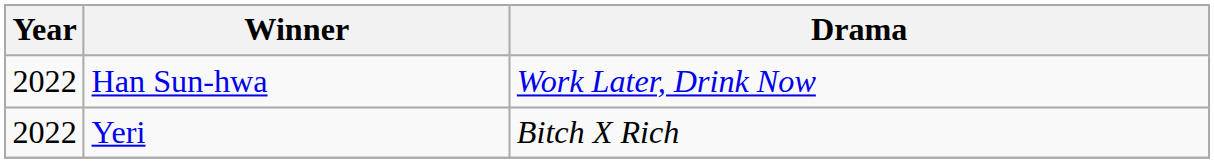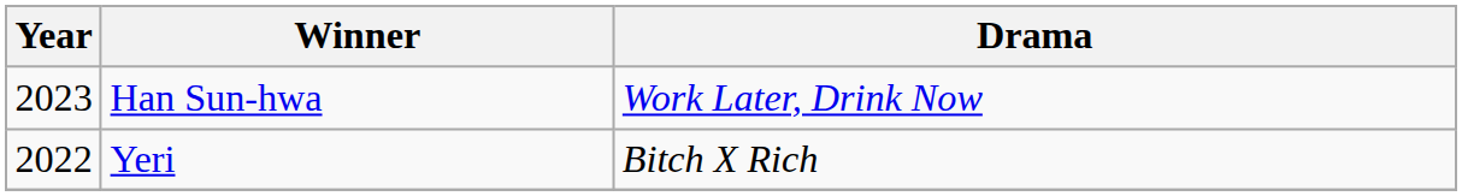Han Sun-hwa | Year: 2022 -> 2023
